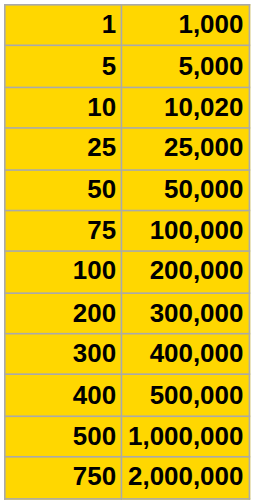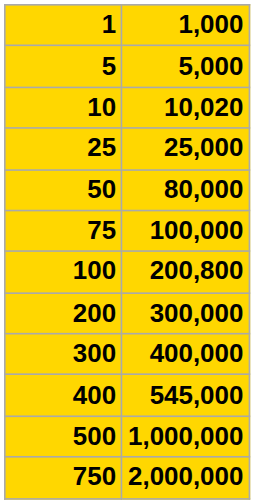50 | 1,000: 50,000 -> 80,000
100 | 1,000: 200,000 -> 200,800
400 | 1,000: 500,000 -> 545,000
